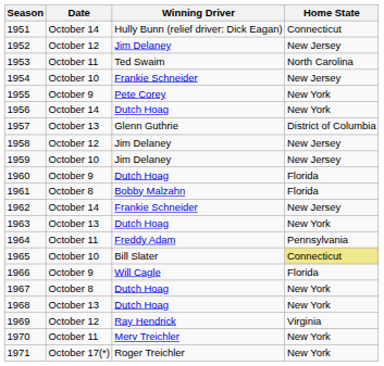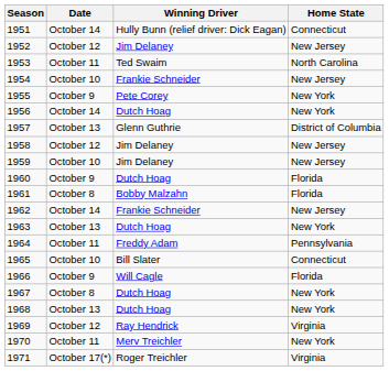1965 | Home State: khaki background -> no background
1971 | Home State: New York -> Virginia
